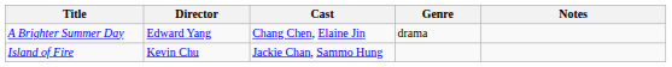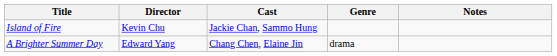rows swapped: A Brighter Summer Day <-> Island of Fire
